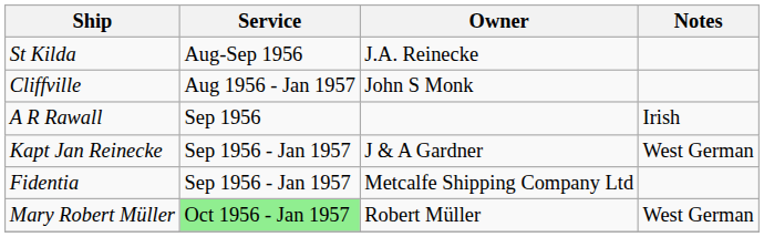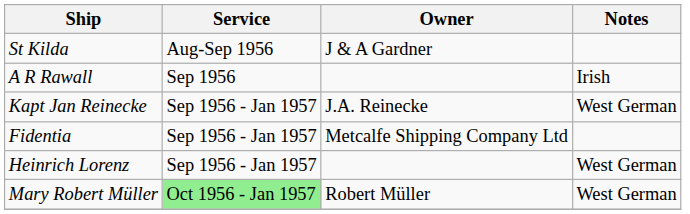St Kilda | Owner: J.A. Reinecke -> J & A Gardner
- row: Cliffville | Aug 1956 - Jan 1957 | John S Monk
Kapt Jan Reinecke | Owner: J & A Gardner -> J.A. Reinecke
+ row: Heinrich Lorenz | Sep 1956 - Jan 1957 | West German
